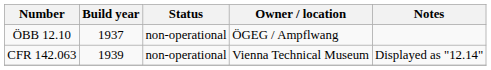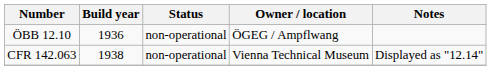ÖBB 12.10 | Build year: 1937 -> 1936
CFR 142.063 | Build year: 1939 -> 1938
